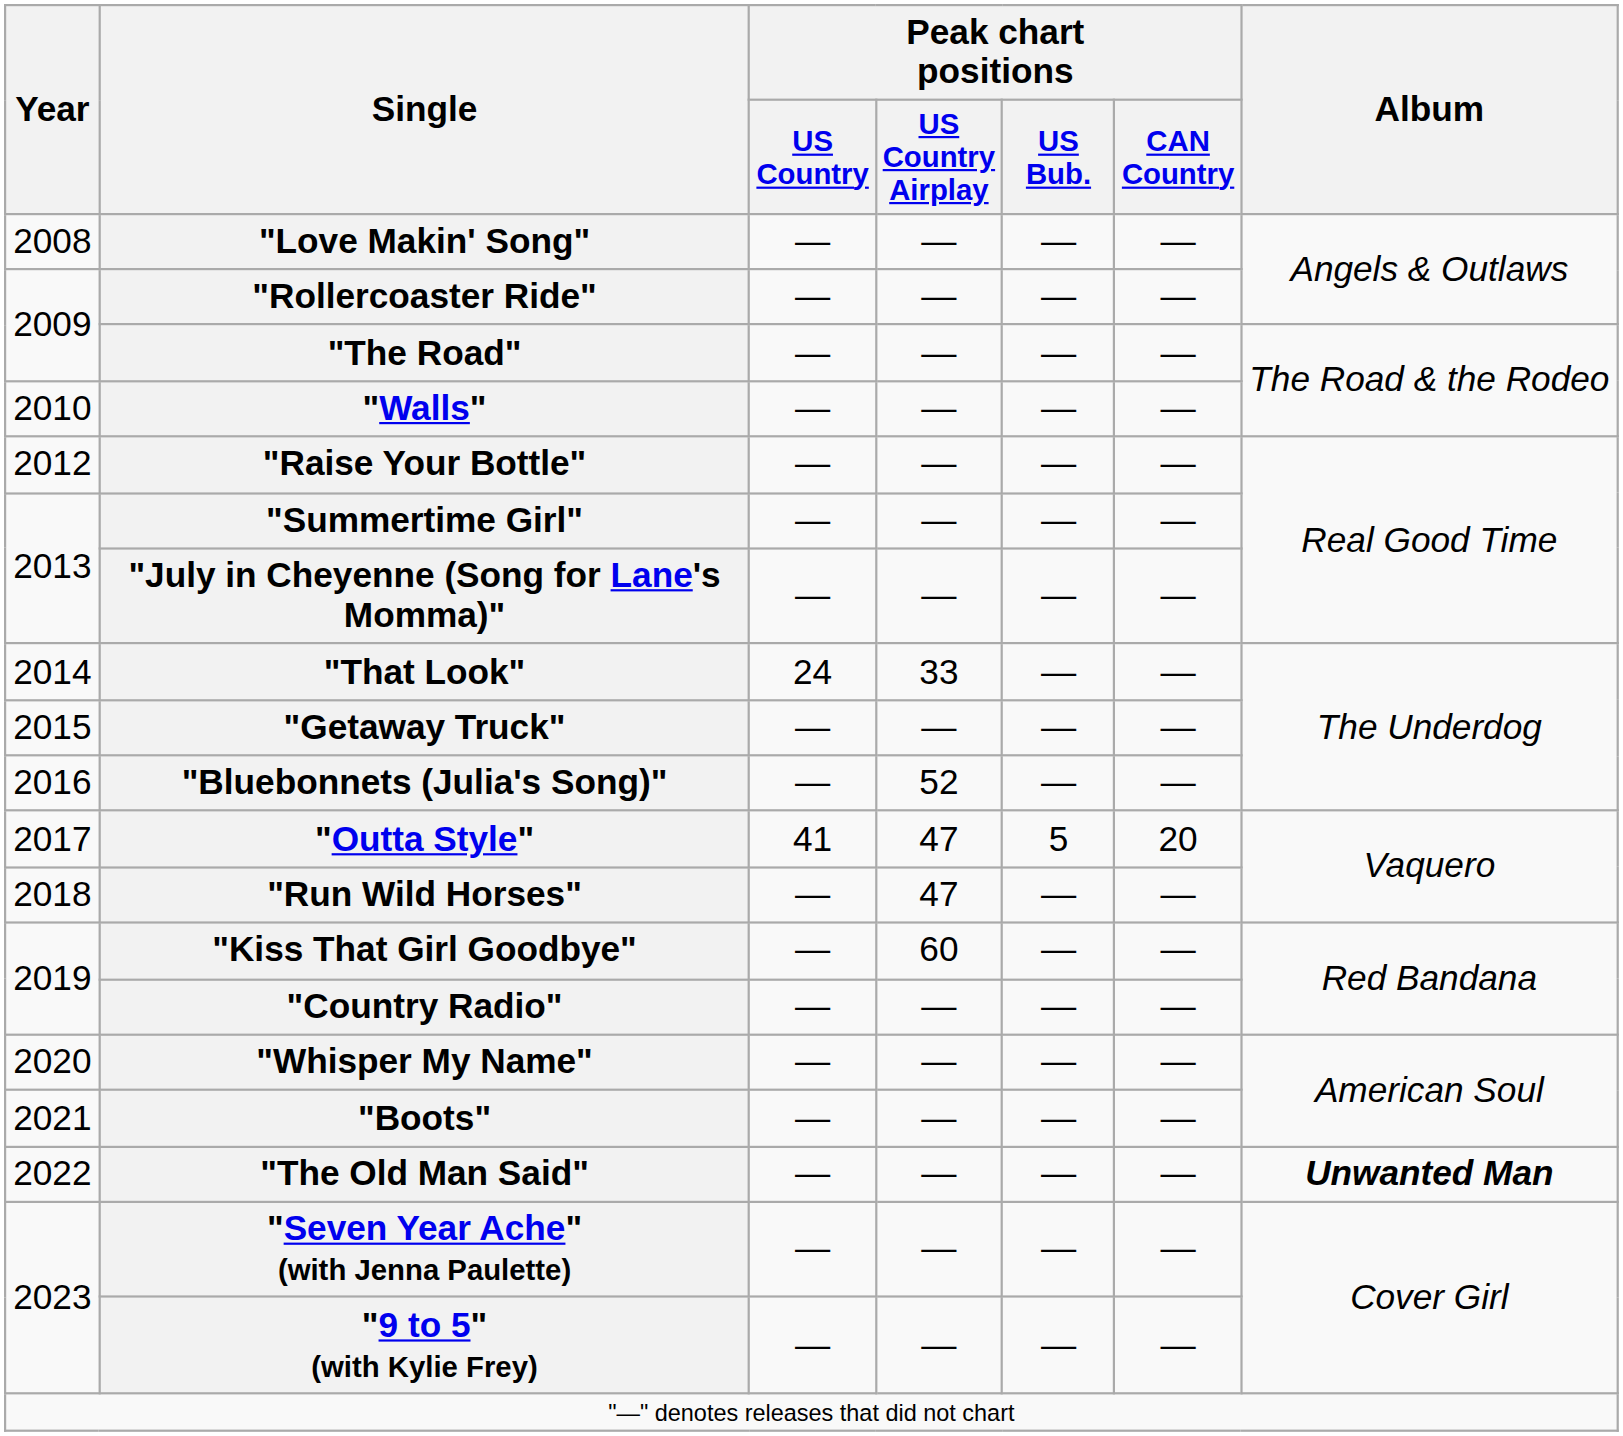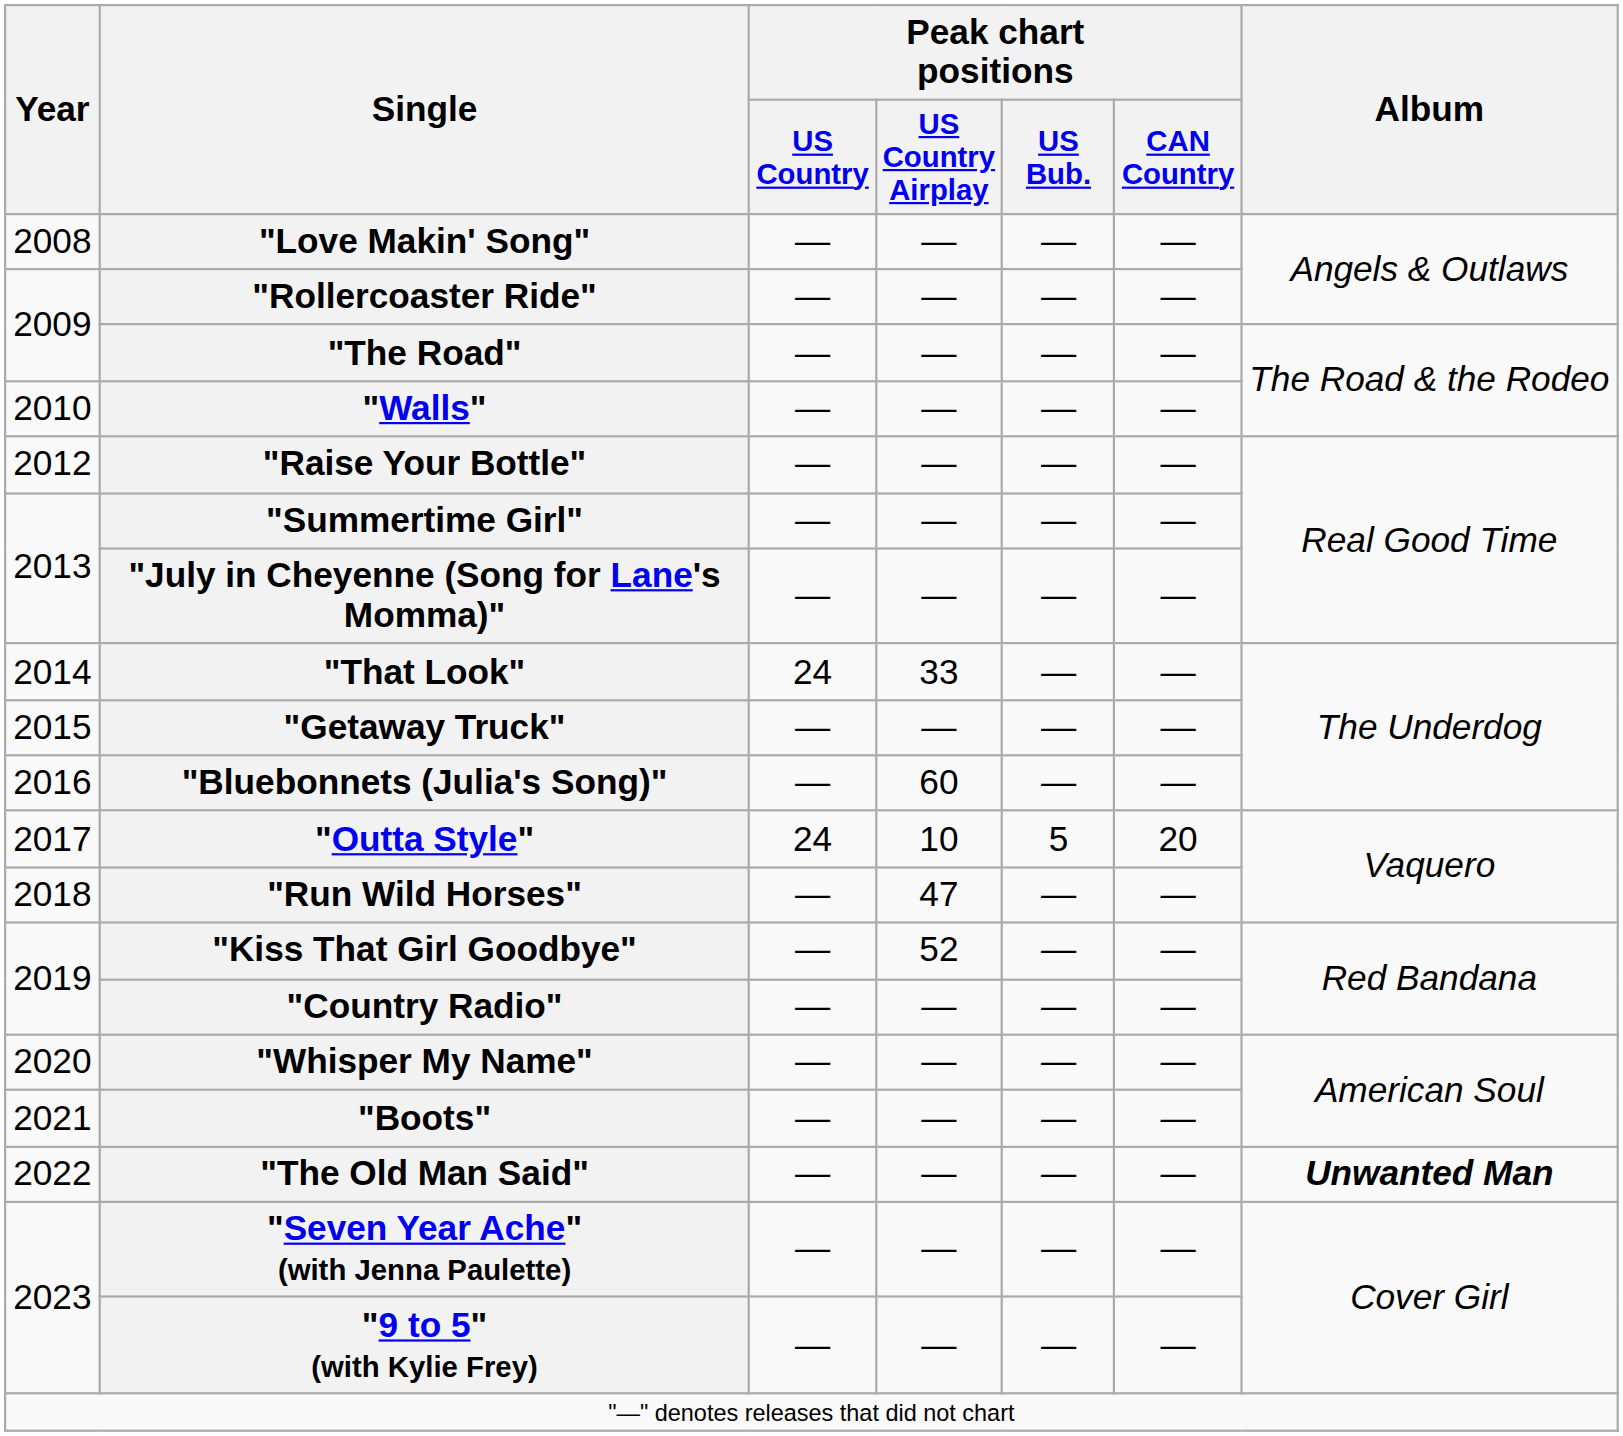"Bluebonnets (Julia's Song)" | Peak chart positions / US Country Airplay: 52 -> 60
"Outta Style" | Peak chart positions / US Country: 41 -> 24
"Outta Style" | Peak chart positions / US Country Airplay: 47 -> 10
"Kiss That Girl Goodbye" | Peak chart positions / US Country Airplay: 60 -> 52
